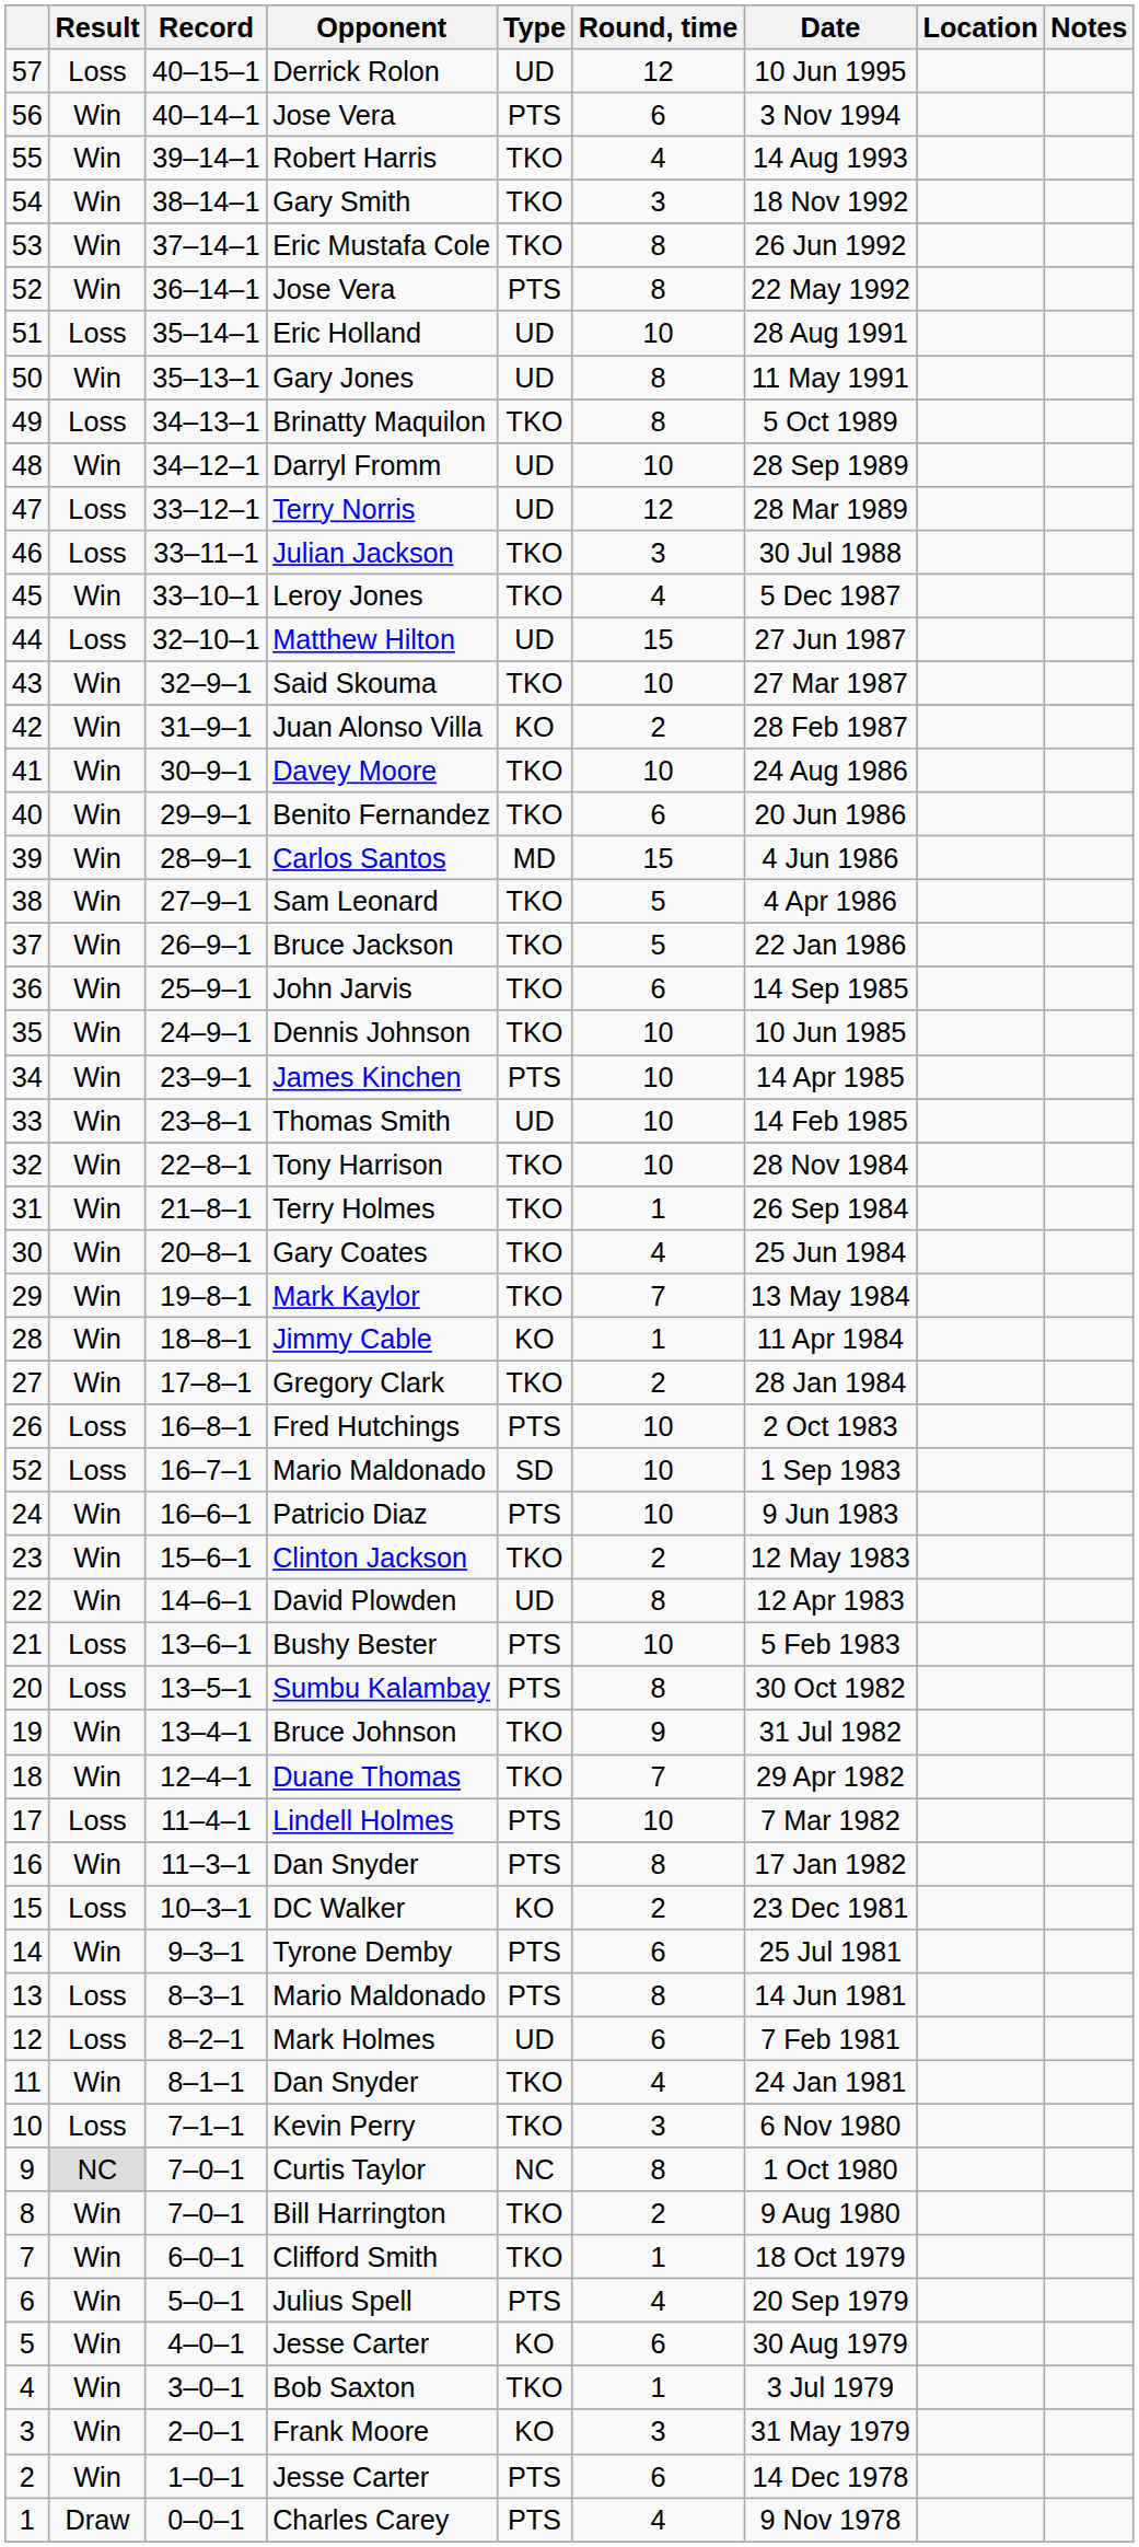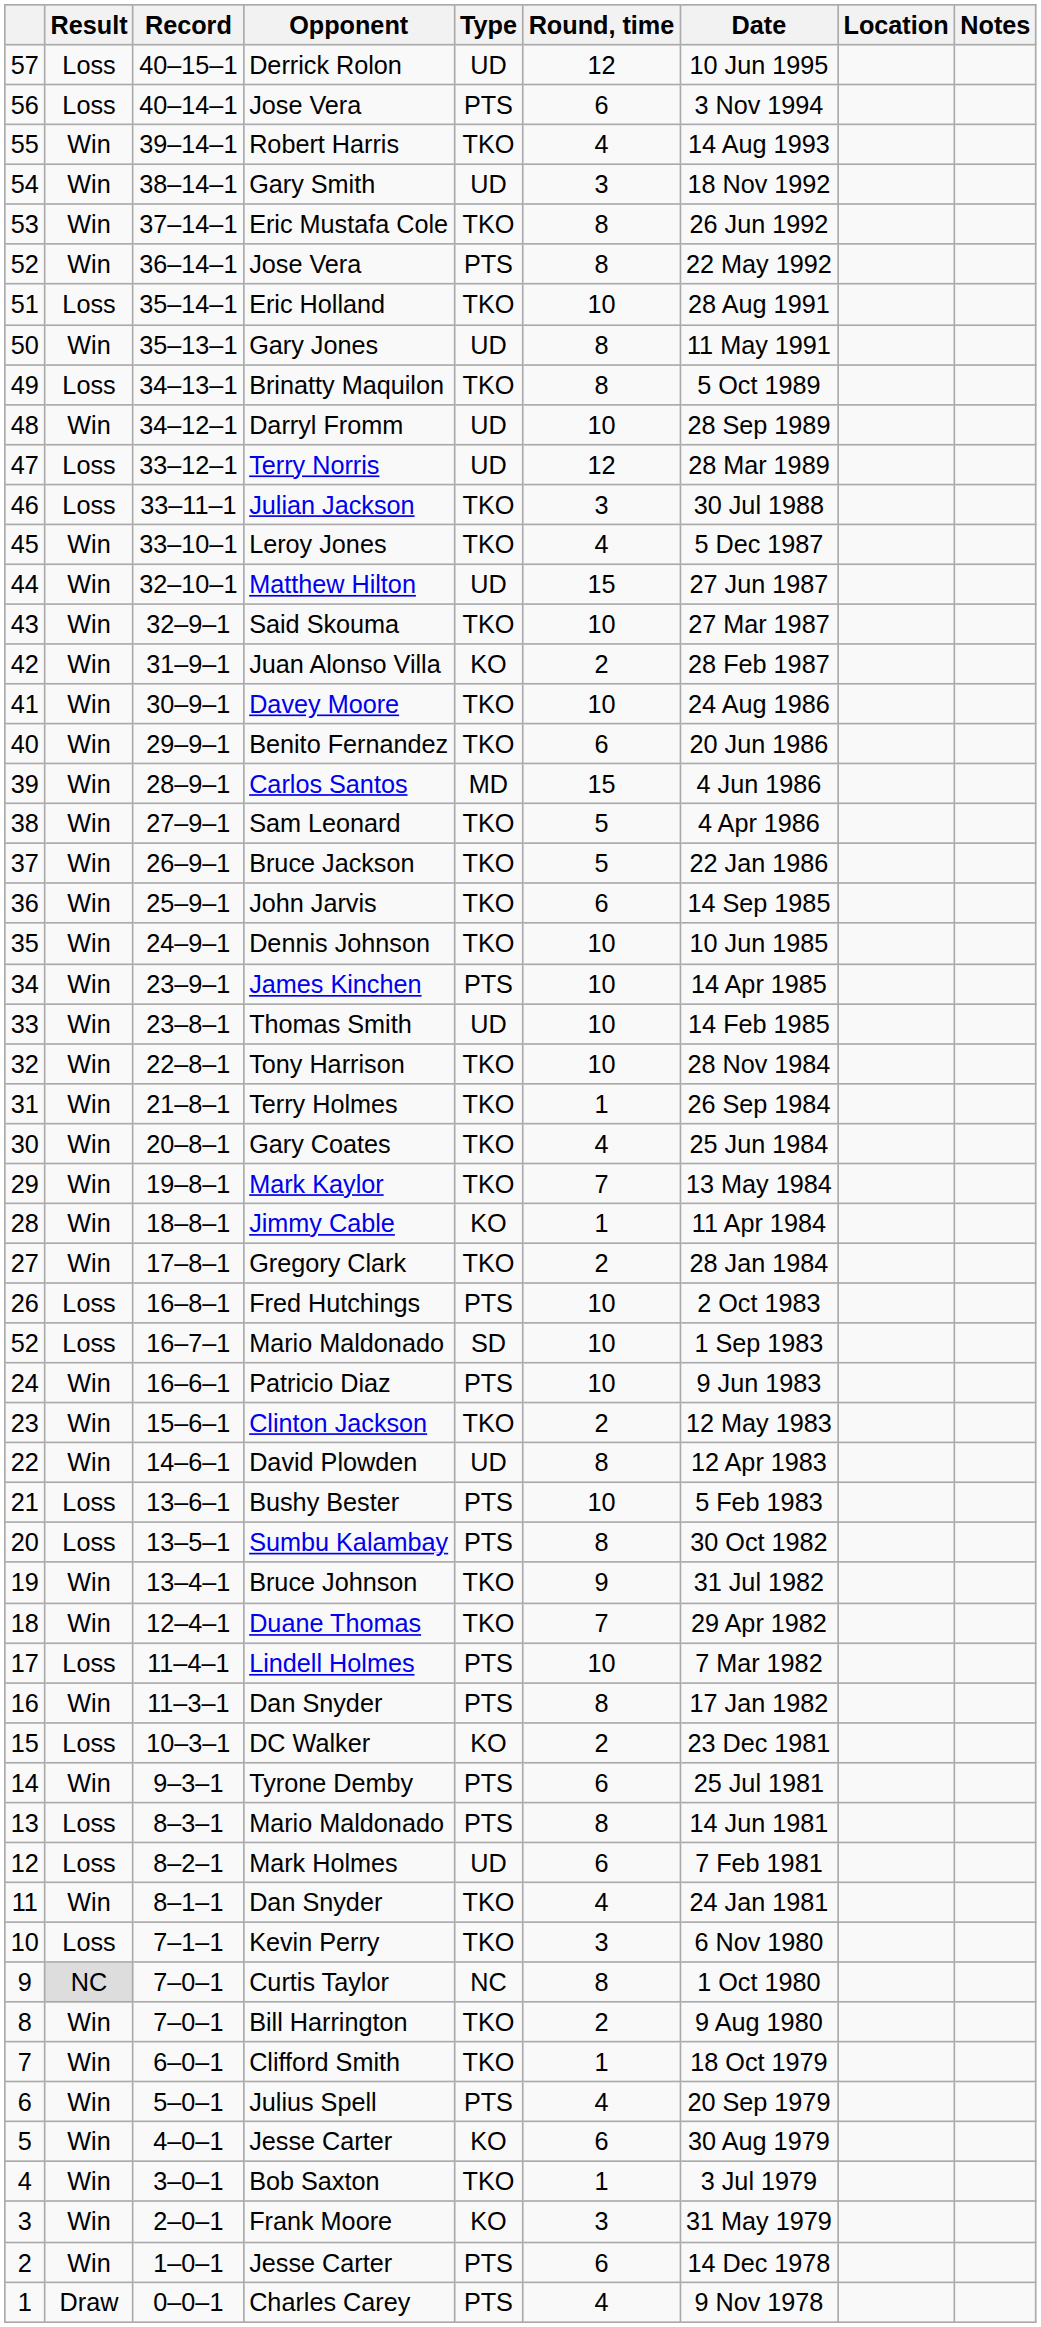56 / Jose Vera | Result: Win -> Loss
Gary Smith | Type: TKO -> UD
Eric Holland | Type: UD -> TKO
Matthew Hilton | Result: Loss -> Win
